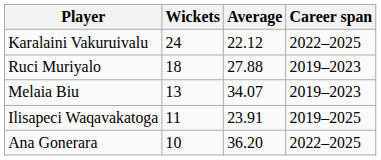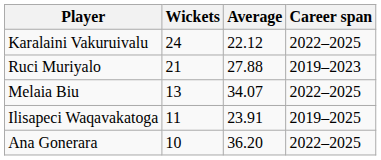Ruci Muriyalo | Wickets: 18 -> 21
Melaia Biu | Career span: 2019–2023 -> 2022–2025
